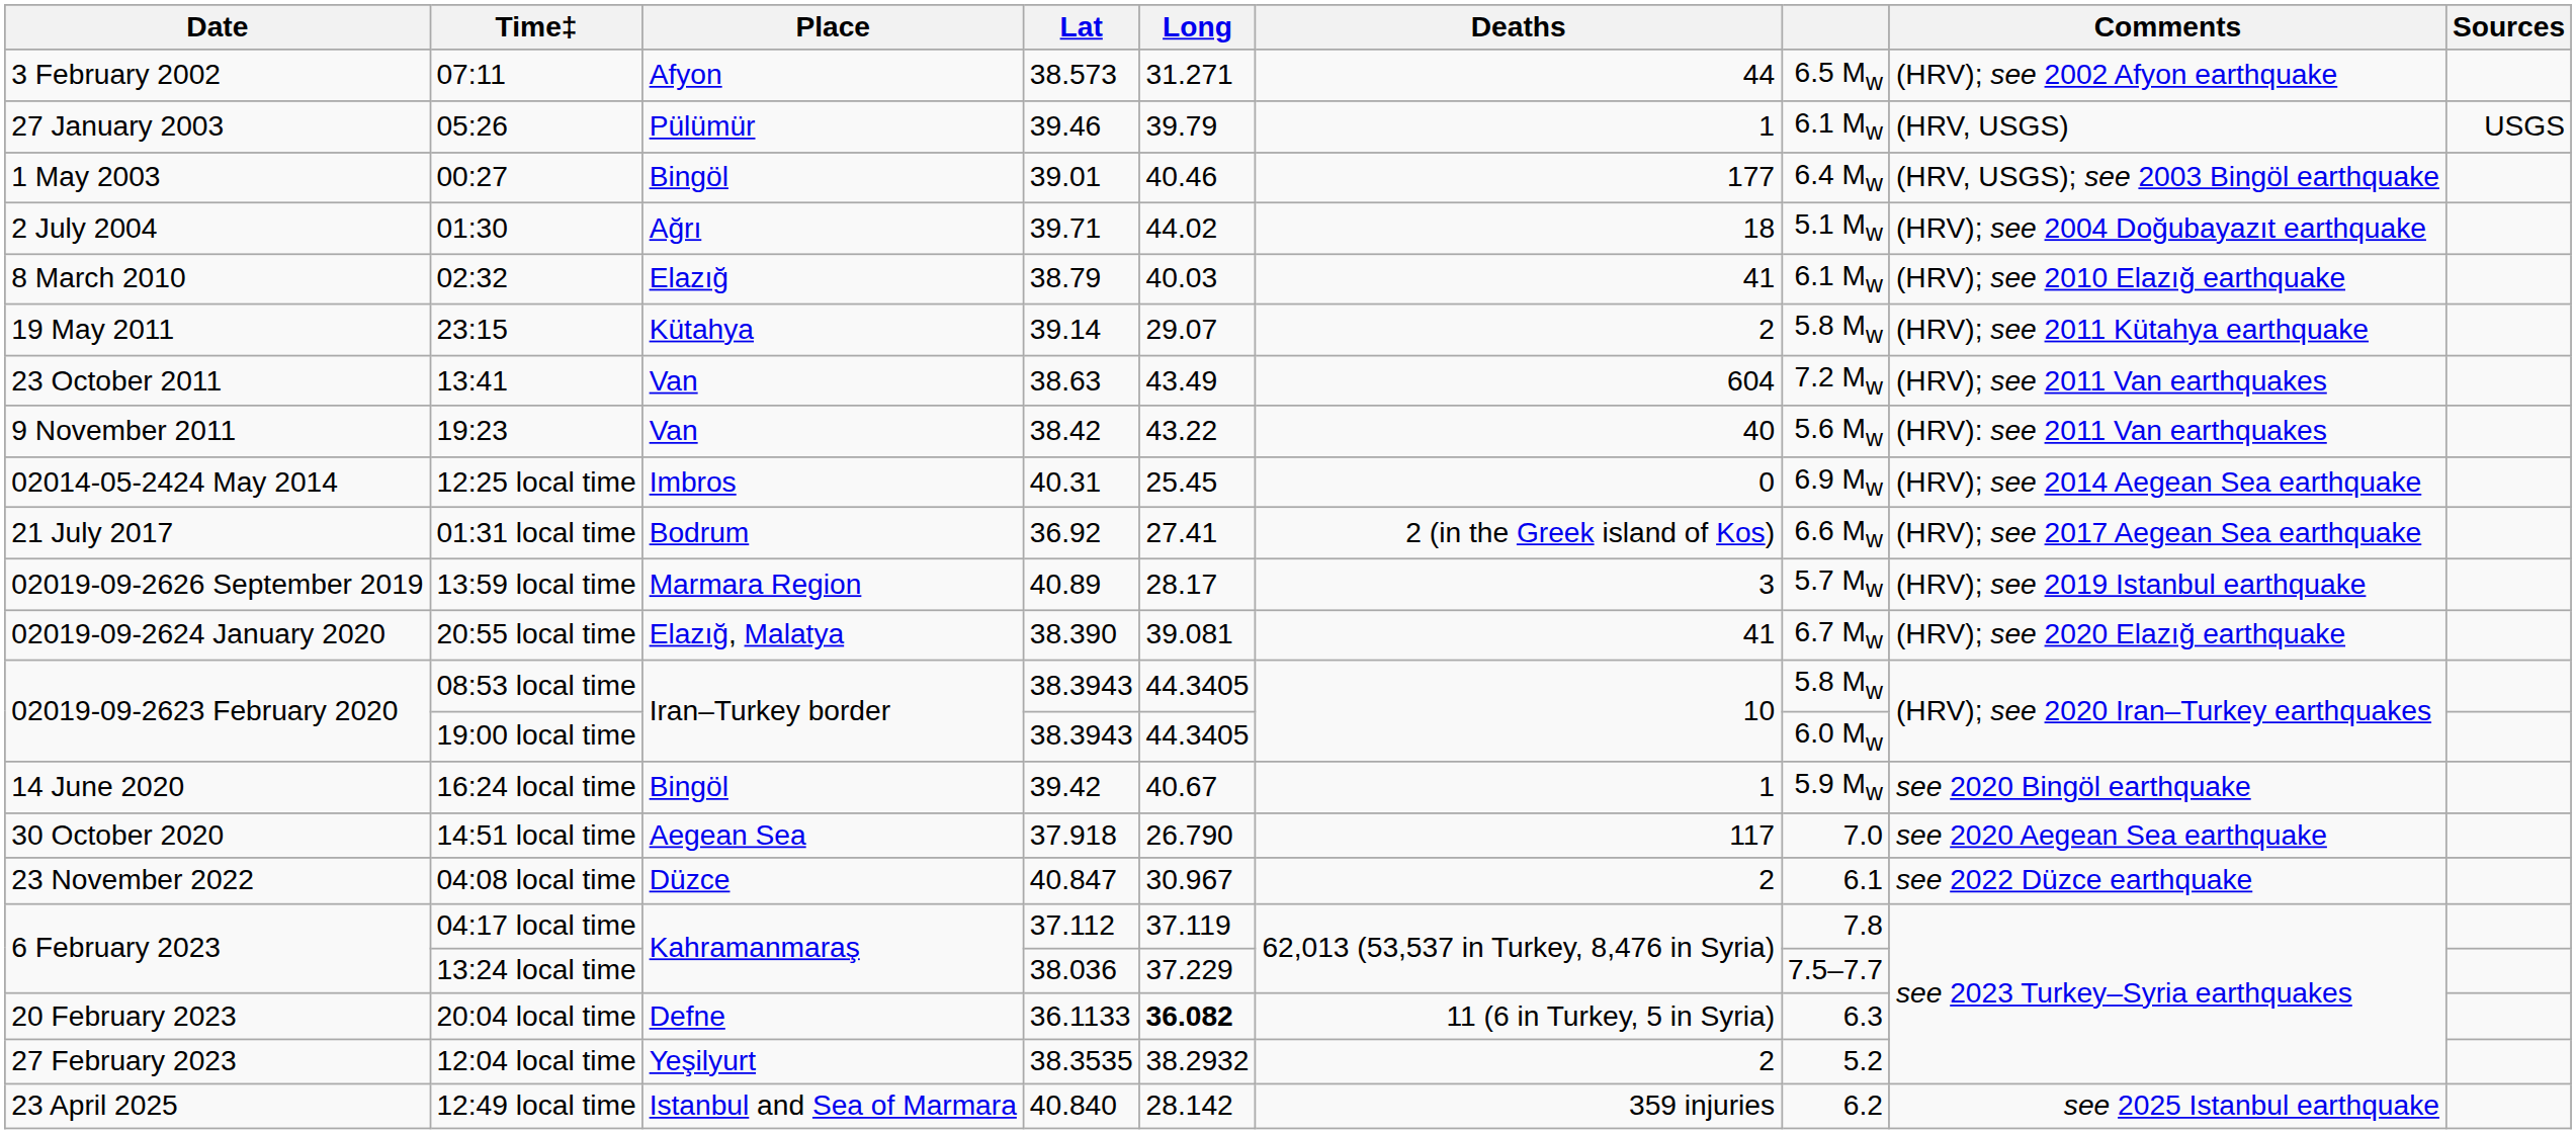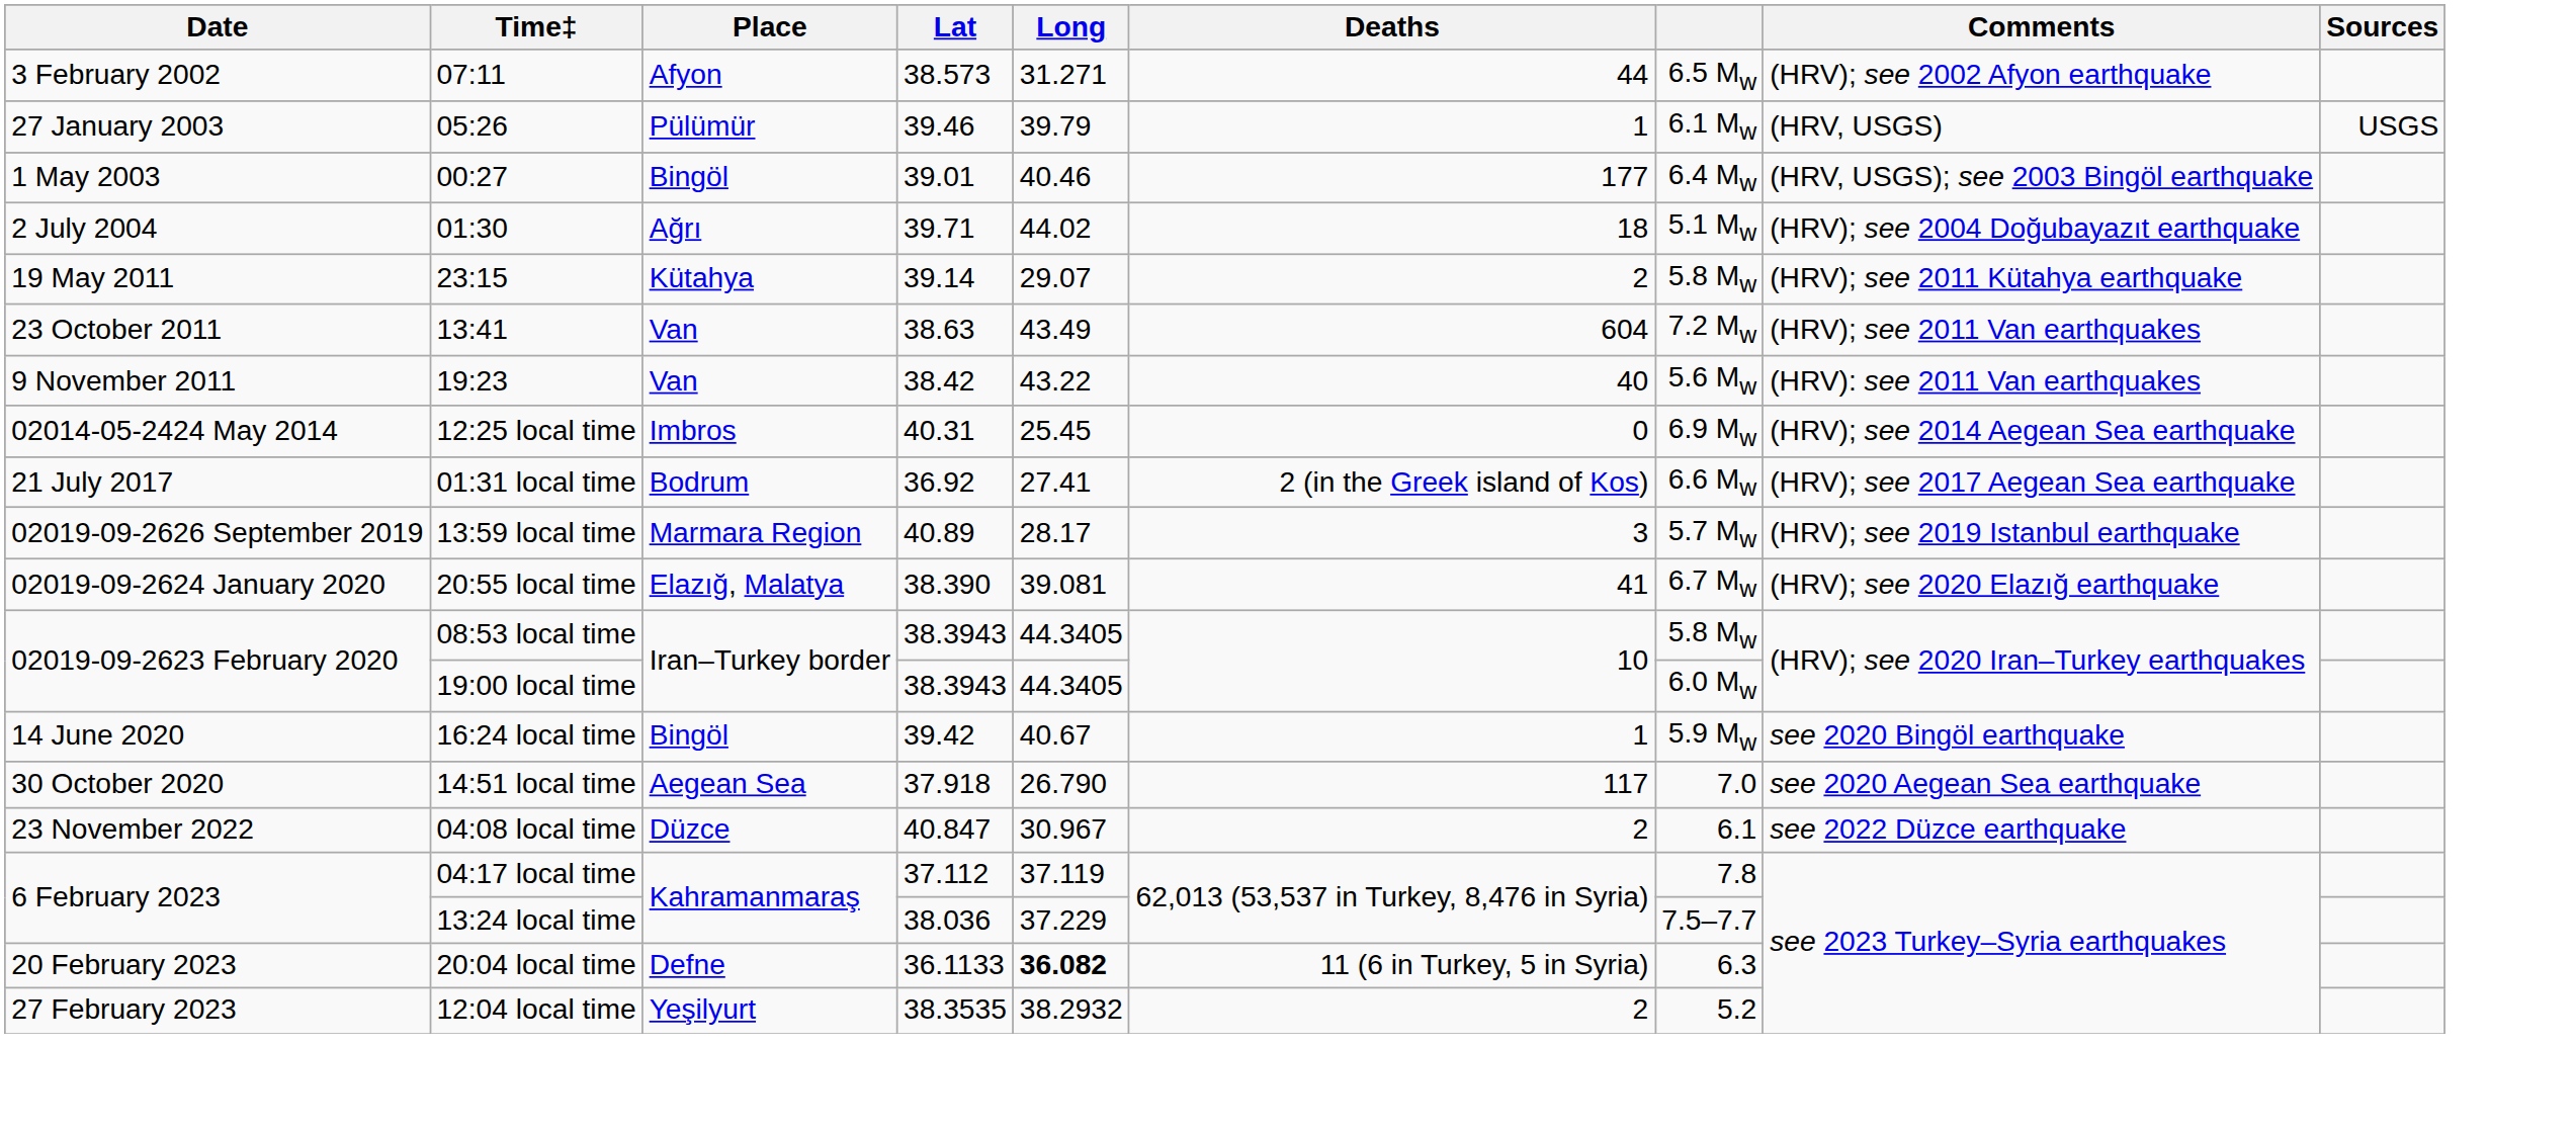- row: 8 March 2010 | 02:32 | Elazığ | 38.79 | 40.03 | 41 | 6.1 Mw | (HRV); see 2010 Elazığ earthquake
- row: 23 April 2025 | 12:49 local time | Istanbul and Sea of Marmara | 40.840 | 28.142 | 359 injuries | 6.2 | see 2025 Istanbul earthquake
